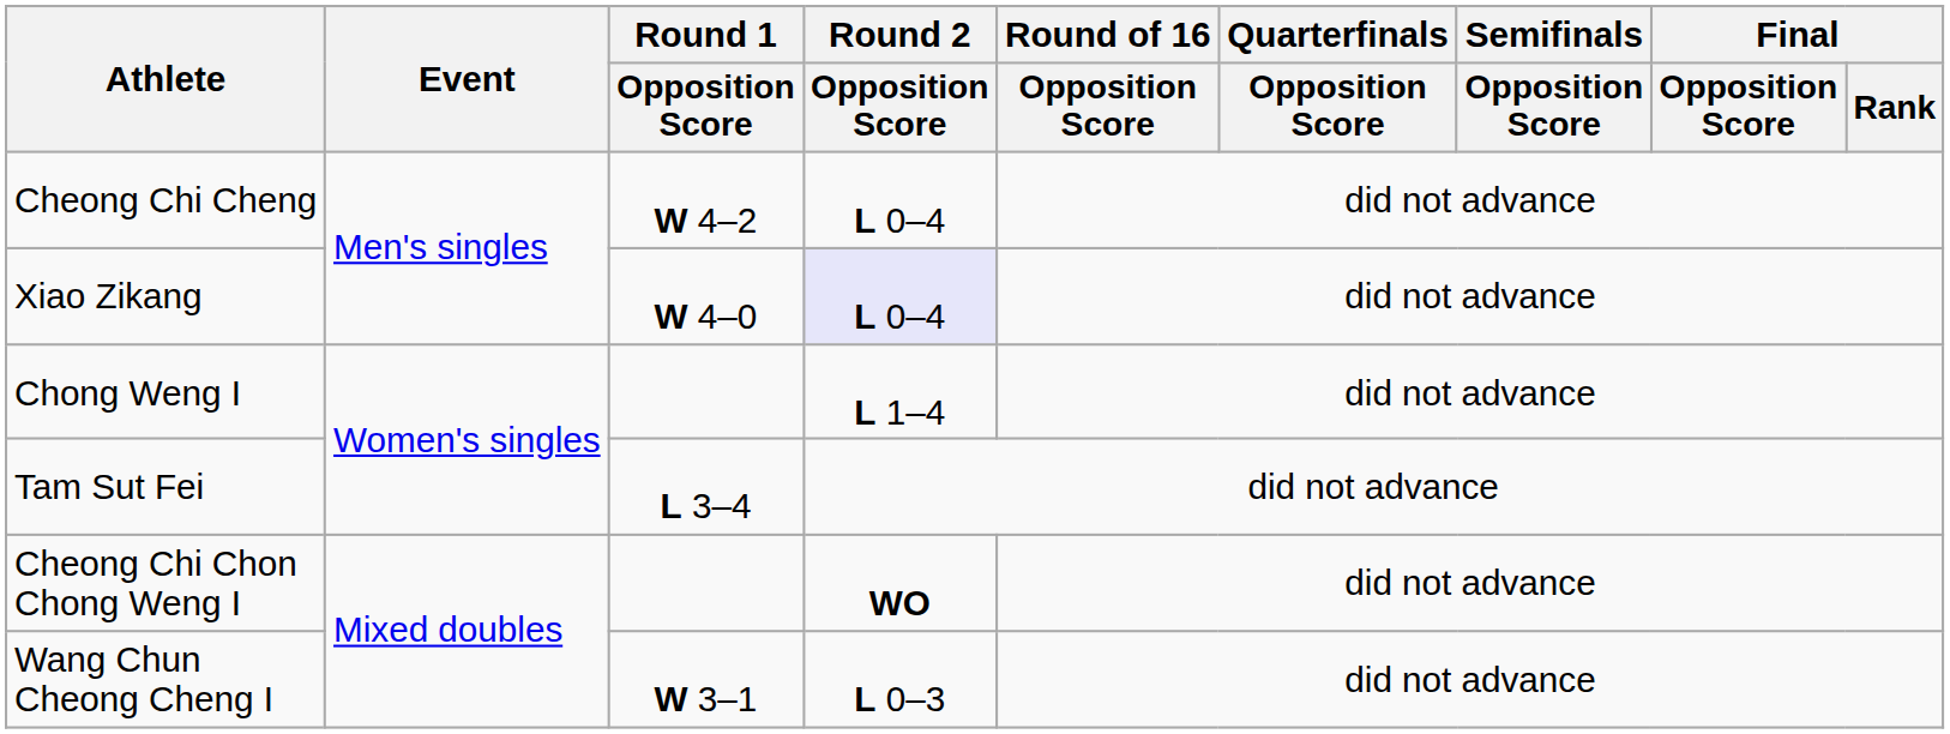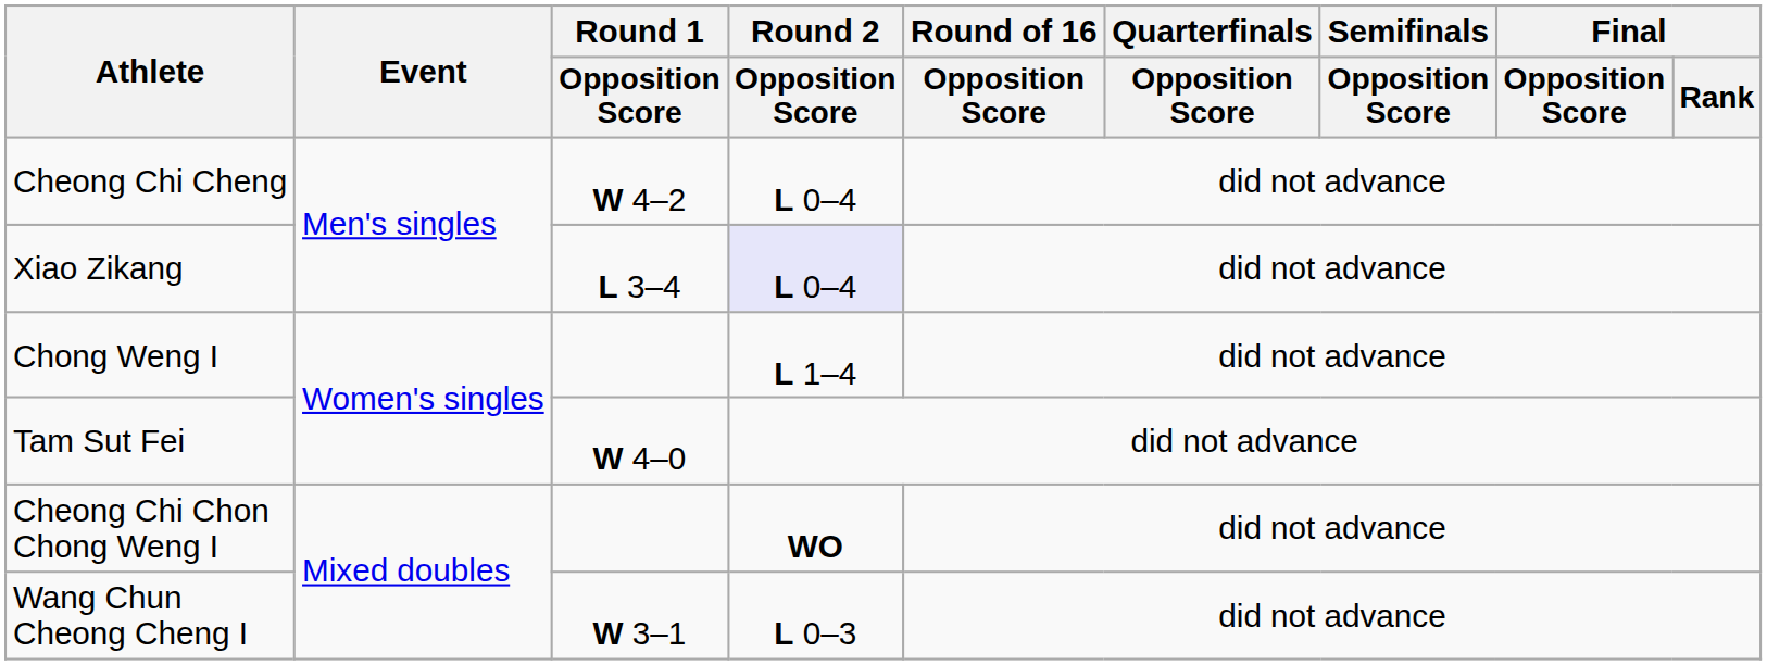Xiao Zikang | Round 1 / Opposition Score: W 4–0 -> L 3–4
Tam Sut Fei | Round 1 / Opposition Score: L 3–4 -> W 4–0
